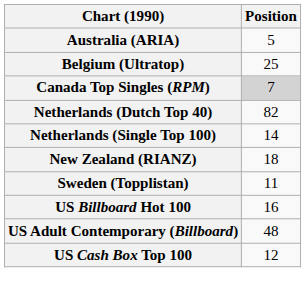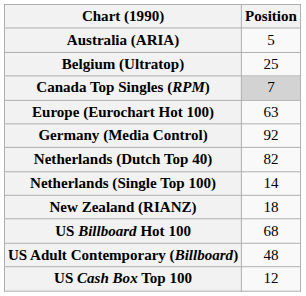+ row: Europe (Eurochart Hot 100) | 63
+ row: Germany (Media Control) | 92
- row: Sweden (Topplistan) | 11
US Billboard Hot 100 | Position: 16 -> 68
